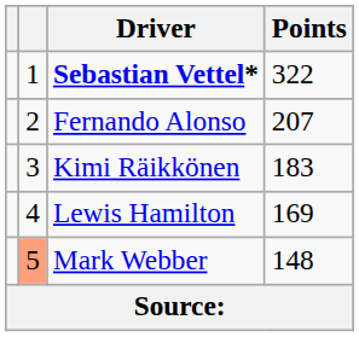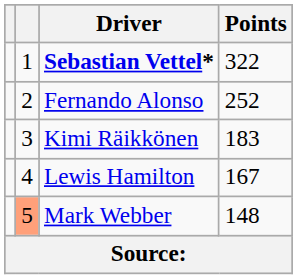Fernando Alonso | Points: 207 -> 252
Lewis Hamilton | Points: 169 -> 167
